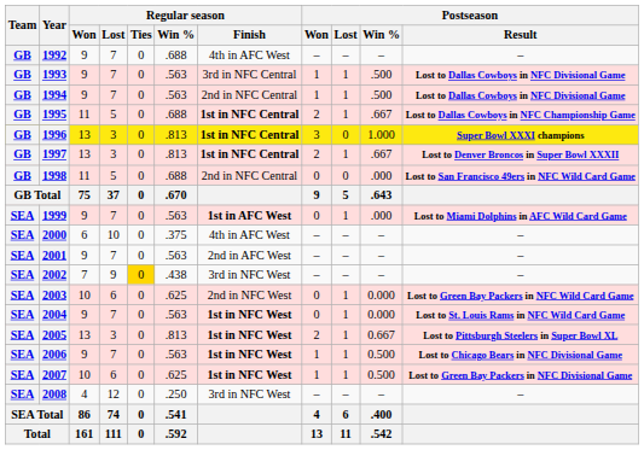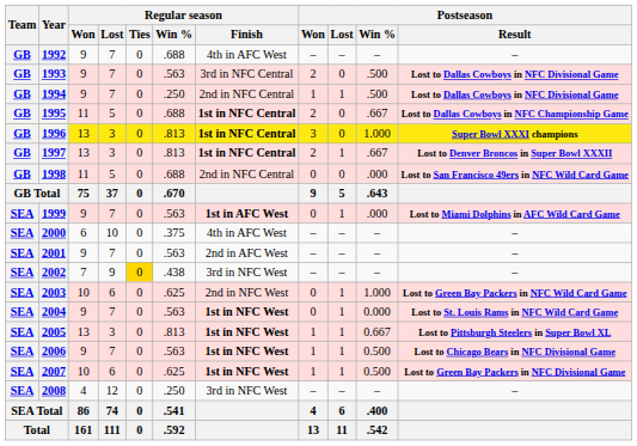1993 | Postseason / Won: 1 -> 2
1993 | Postseason / Lost: 1 -> 0
1994 | Regular season / Win %: .563 -> .250
1995 | Postseason / Lost: 1 -> 0
2003 | Postseason / Win %: 0.000 -> 1.000
2005 | Postseason / Won: 2 -> 1
